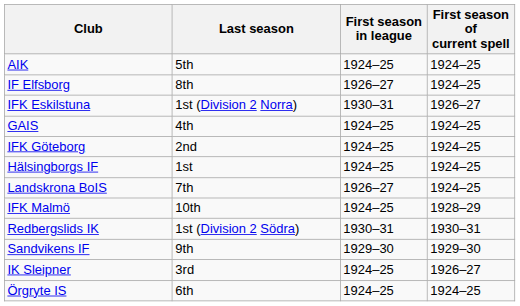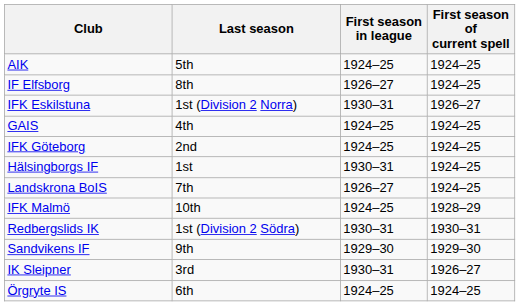Hälsingborgs IF | First season in league: 1924–25 -> 1930–31
IK Sleipner | First season in league: 1924–25 -> 1930–31
